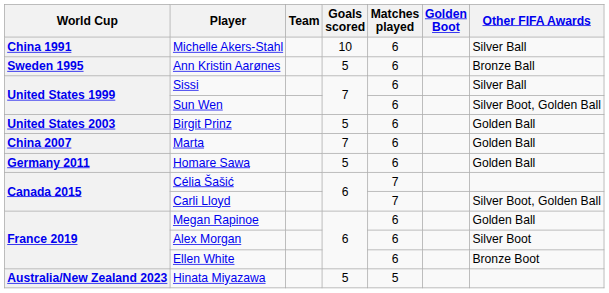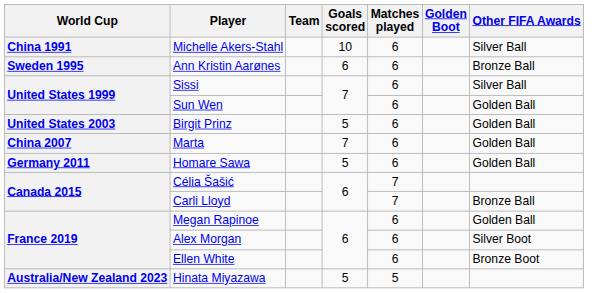Ann Kristin Aarønes | Goals scored: 5 -> 6
Sun Wen | Other FIFA Awards: Silver Boot, Golden Ball -> Golden Ball
Carli Lloyd | Other FIFA Awards: Silver Boot, Golden Ball -> Bronze Ball
